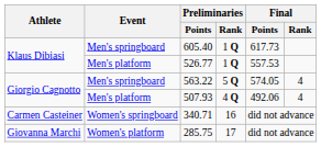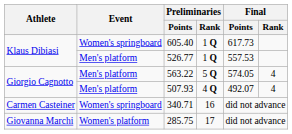605.40 | Event: Men's springboard -> Women's springboard
563.22 | Event: Men's springboard -> Men's platform
507.93 | Final / Points: 492.06 -> 492.07
